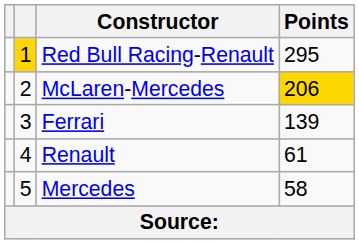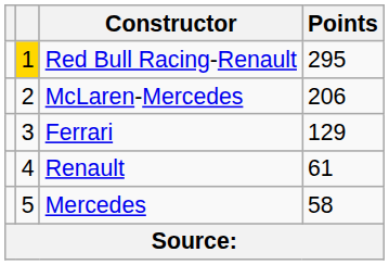McLaren-Mercedes | Points: gold background -> no background
Ferrari | Points: 139 -> 129
